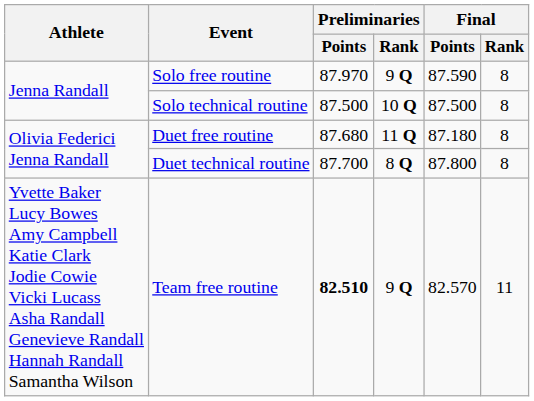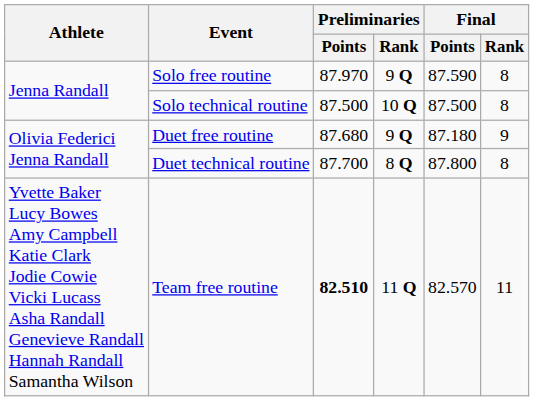Duet free routine | Preliminaries / Rank: 11 Q -> 9 Q
Duet free routine | Final / Rank: 8 -> 9
Team free routine | Preliminaries / Rank: 9 Q -> 11 Q
